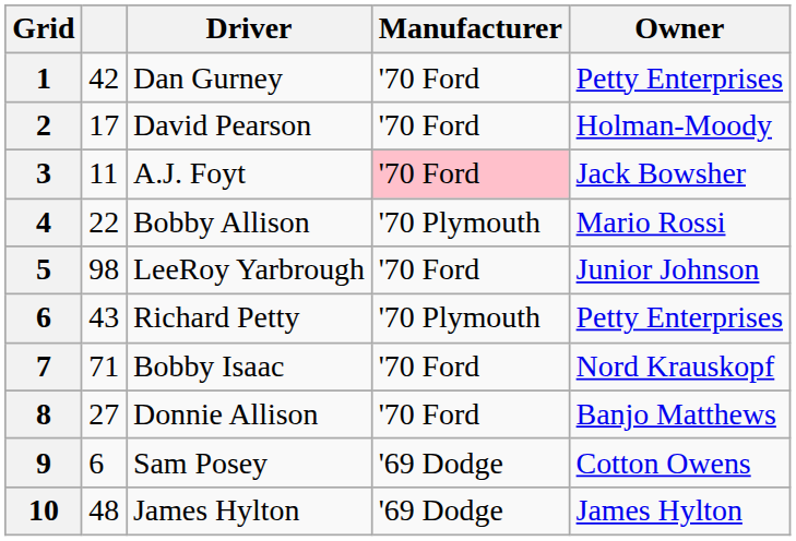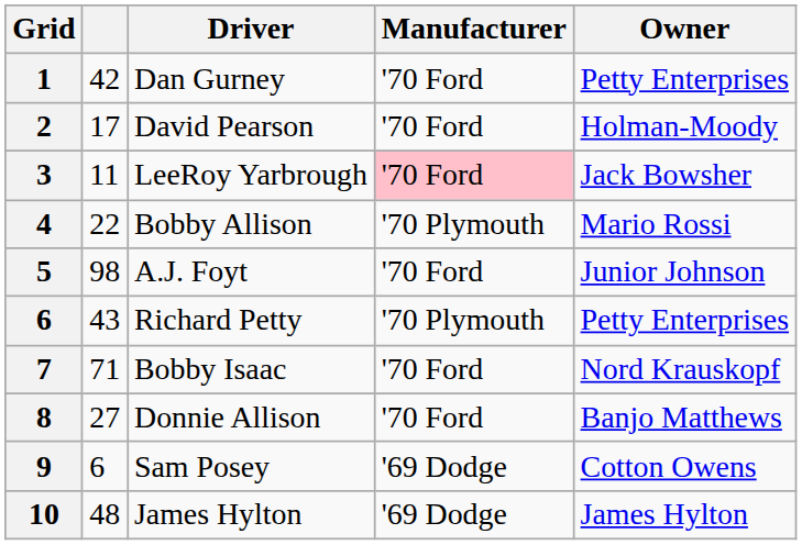3 | Driver: A.J. Foyt -> LeeRoy Yarbrough
5 | Driver: LeeRoy Yarbrough -> A.J. Foyt
